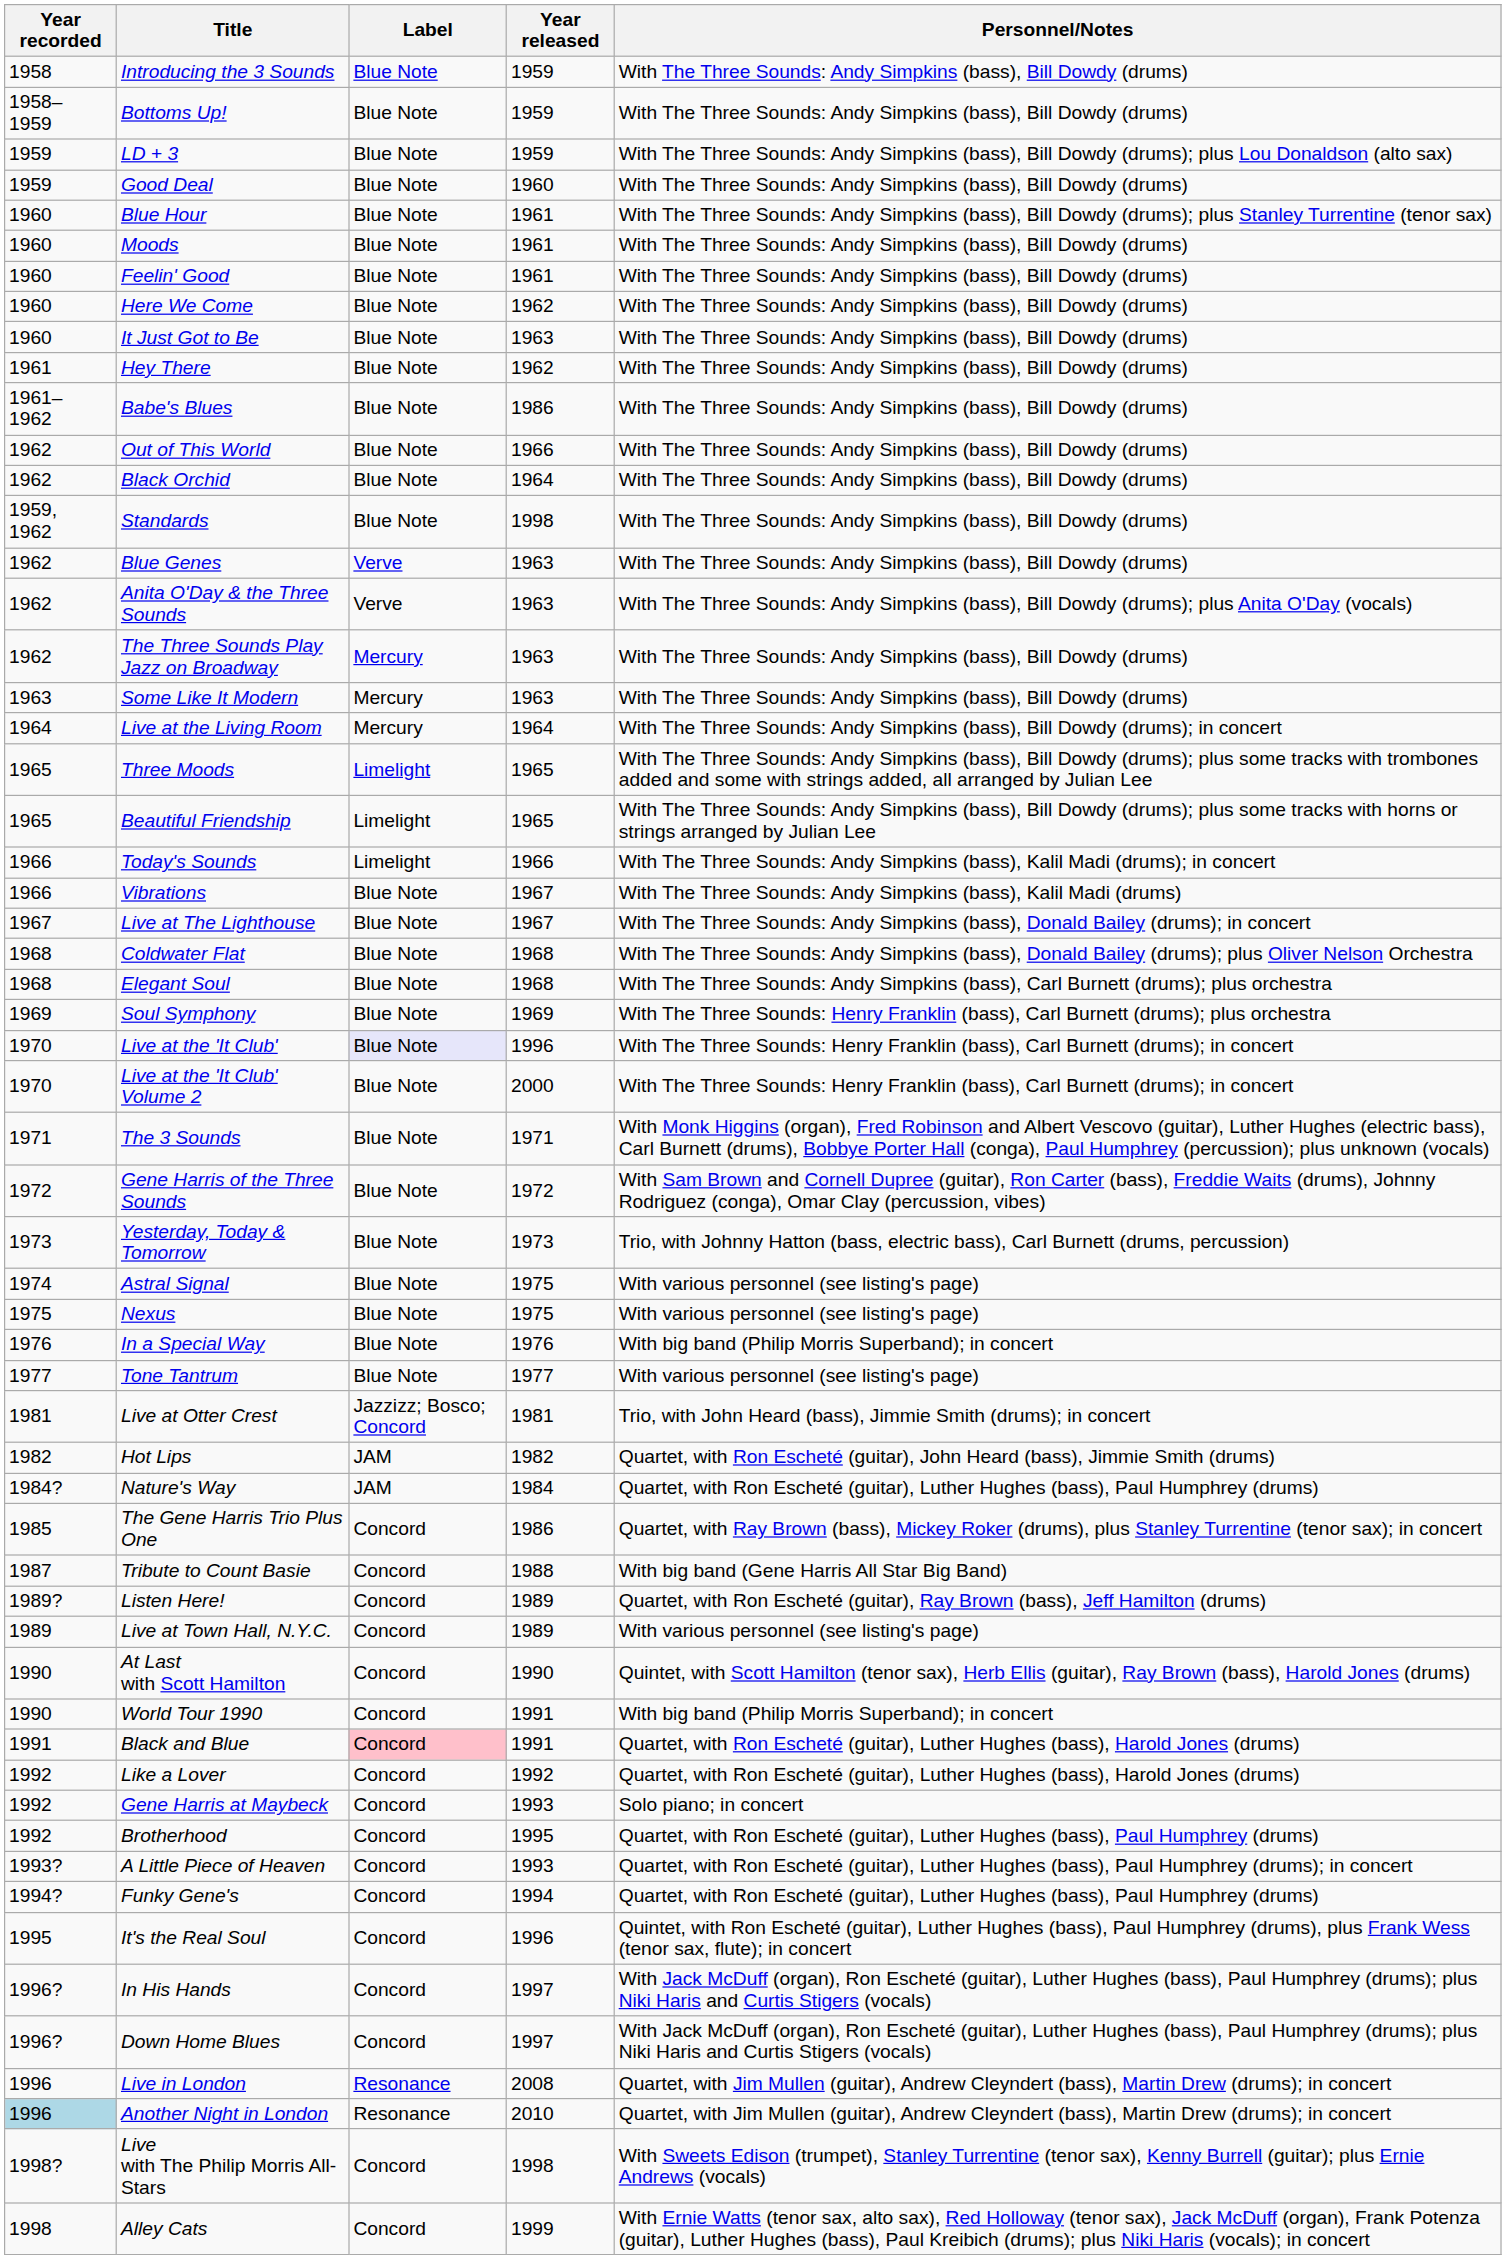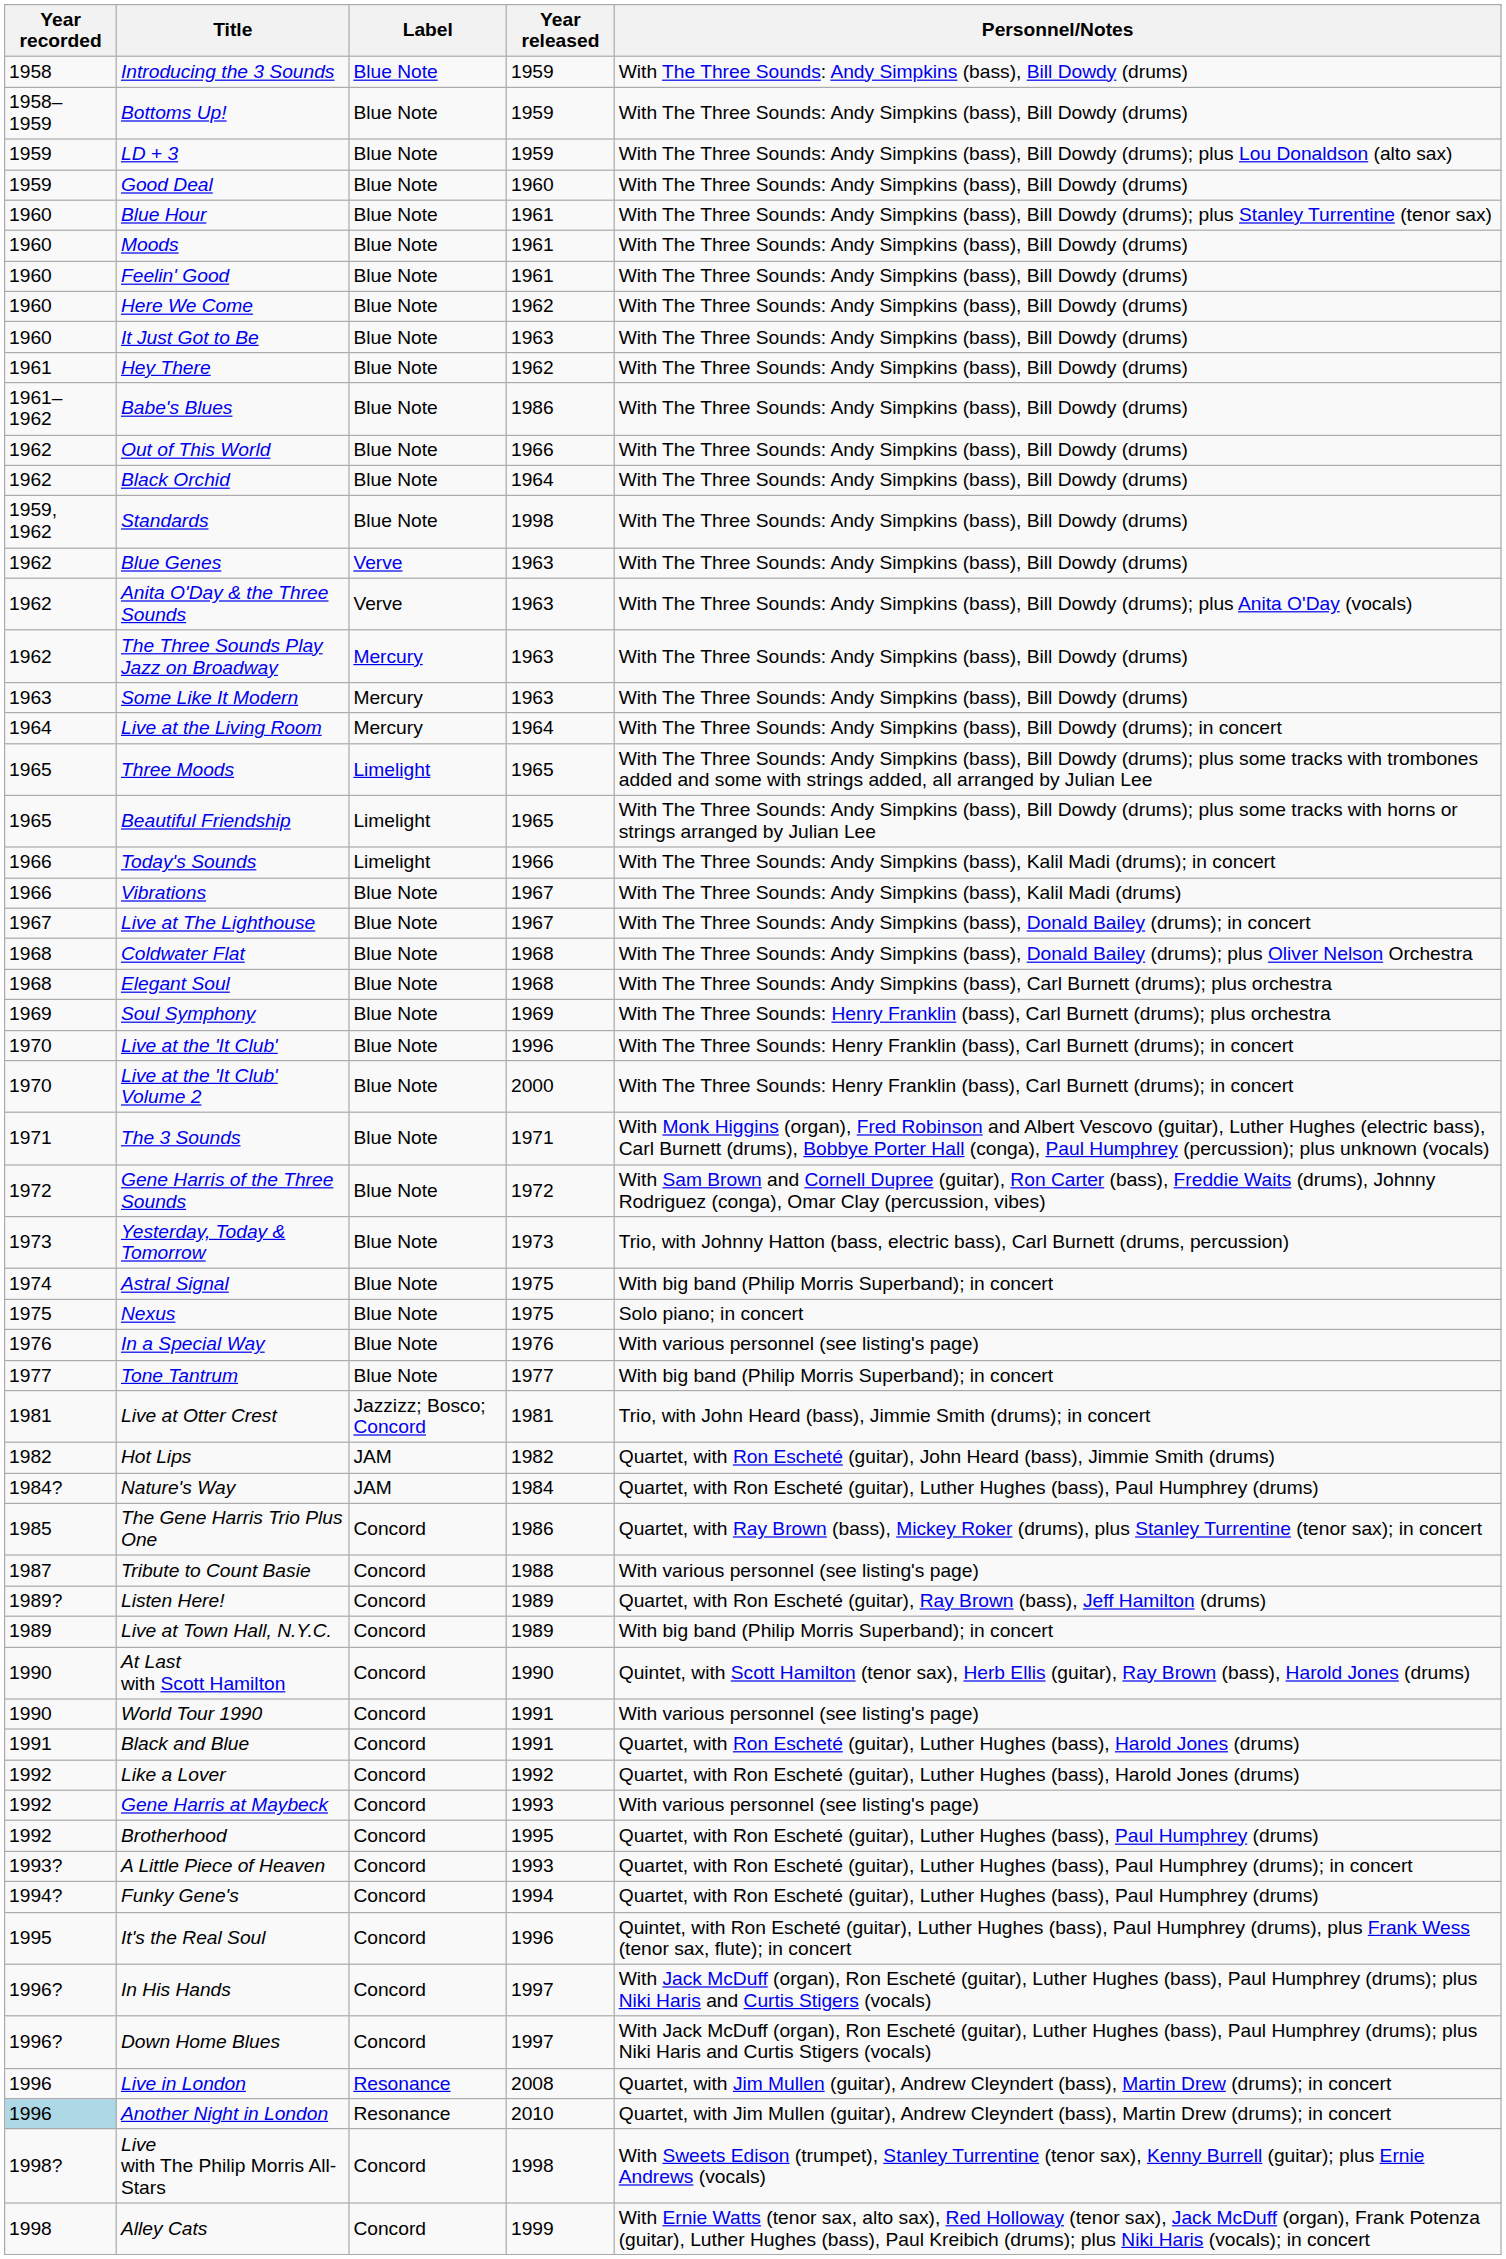Live at the 'It Club' | Label: lavender background -> no background
Astral Signal | Personnel/Notes: With various personnel (see listing's page) -> With big band (Philip Morris Superband); in concert
Nexus | Personnel/Notes: With various personnel (see listing's page) -> Solo piano; in concert
In a Special Way | Personnel/Notes: With big band (Philip Morris Superband); in concert -> With various personnel (see listing's page)
Tone Tantrum | Personnel/Notes: With various personnel (see listing's page) -> With big band (Philip Morris Superband); in concert
Tribute to Count Basie | Personnel/Notes: With big band (Gene Harris All Star Big Band) -> With various personnel (see listing's page)
Live at Town Hall, N.Y.C. | Personnel/Notes: With various personnel (see listing's page) -> With big band (Philip Morris Superband); in concert
World Tour 1990 | Personnel/Notes: With big band (Philip Morris Superband); in concert -> With various personnel (see listing's page)
Black and Blue | Label: pink background -> no background
Gene Harris at Maybeck | Personnel/Notes: Solo piano; in concert -> With various personnel (see listing's page)
